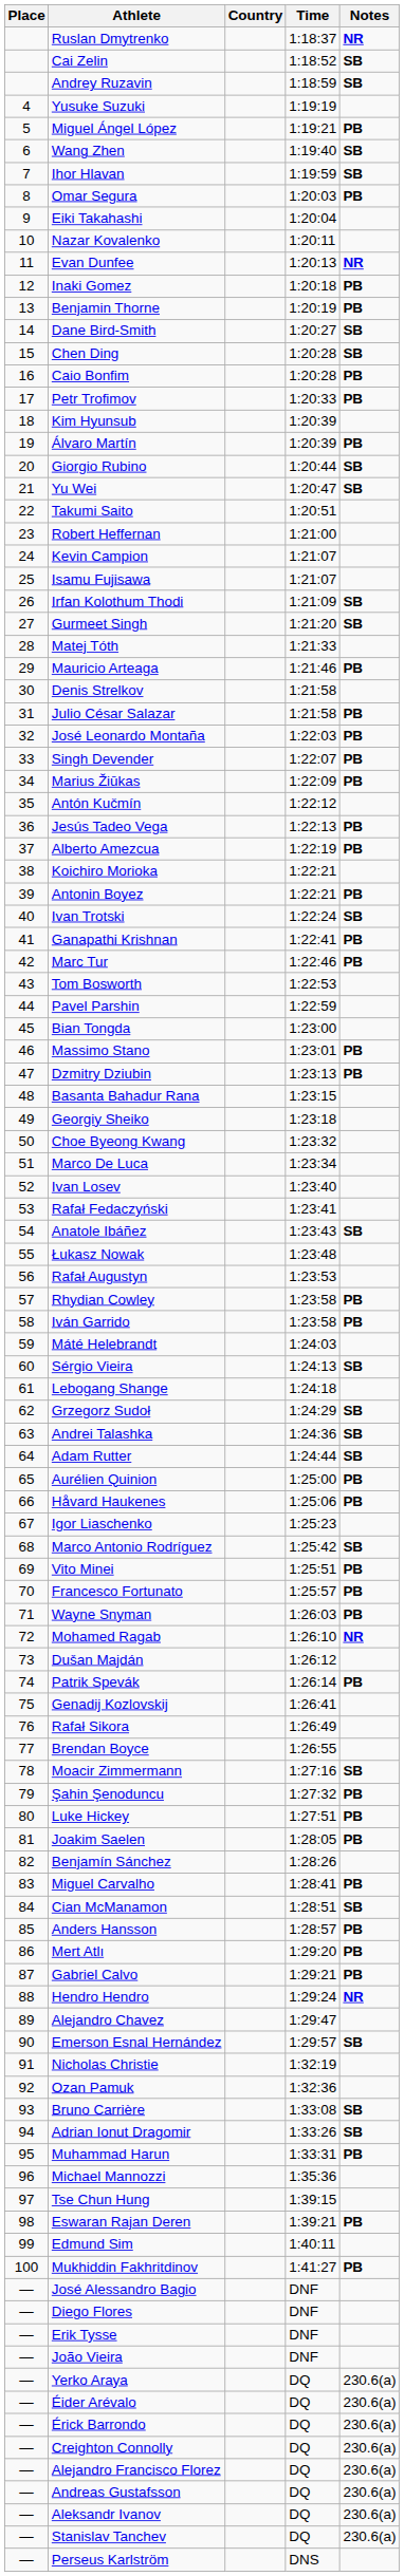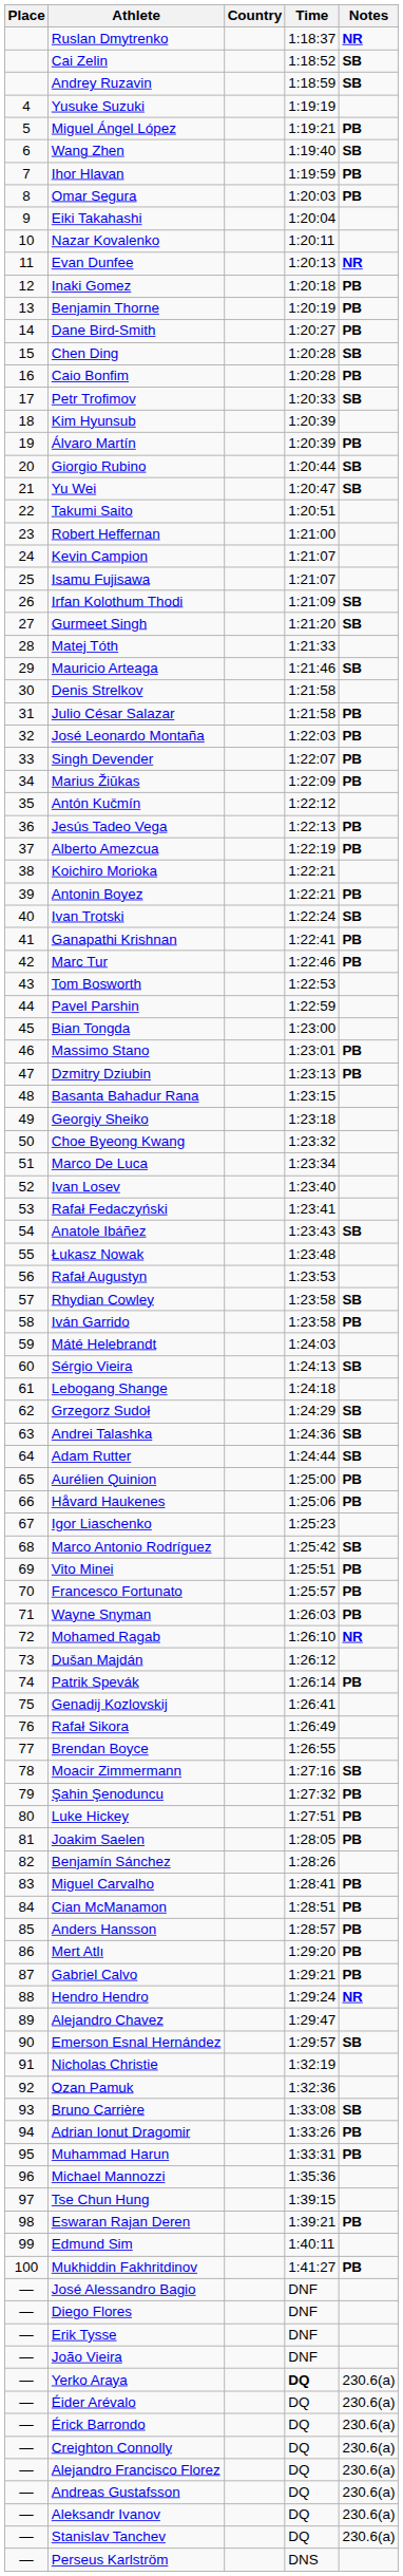Ihor Hlavan | Notes: SB -> PB
Dane Bird-Smith | Notes: SB -> PB
Petr Trofimov | Notes: PB -> SB
Mauricio Arteaga | Notes: PB -> SB
Rhydian Cowley | Notes: PB -> SB
Cian McManamon | Notes: SB -> PB
Adrian Ionut Dragomir | Notes: SB -> PB
Yerko Araya | Time: normal -> bold
